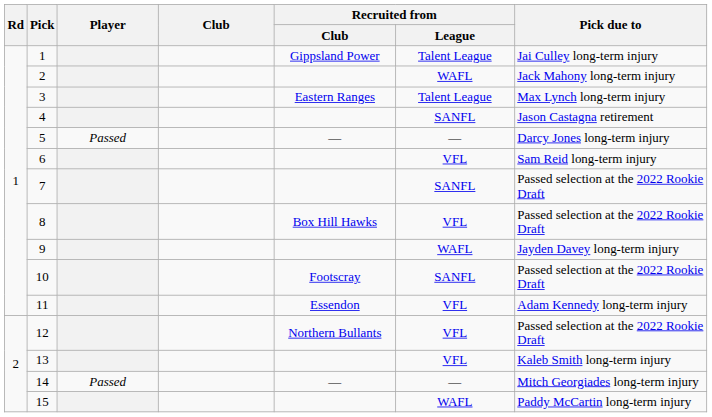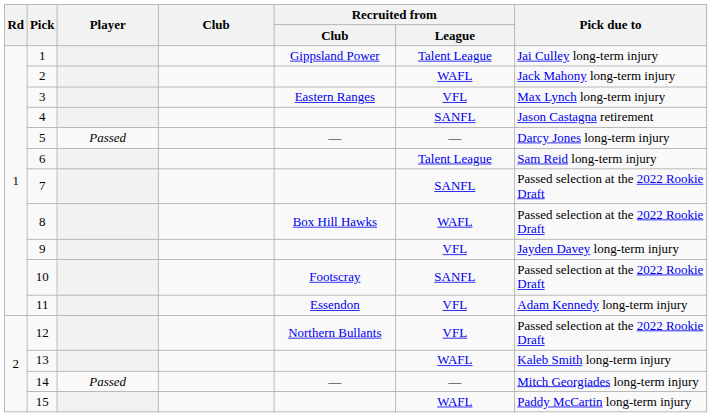3 | Recruited from / League: Talent League -> VFL
6 | Recruited from / League: VFL -> Talent League
8 | Recruited from / League: VFL -> WAFL
9 | Recruited from / League: WAFL -> VFL
13 | Recruited from / League: VFL -> WAFL
